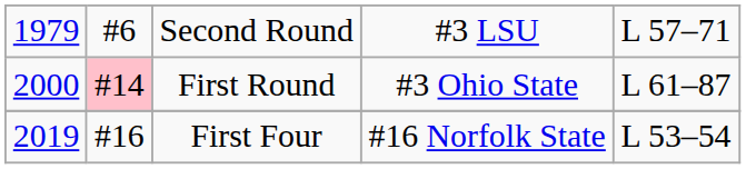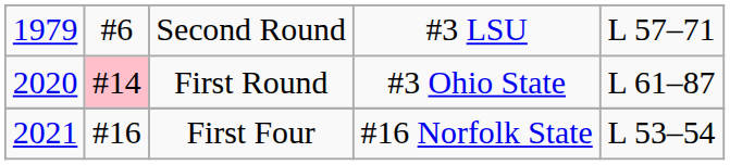First Round | column 1: 2000 -> 2020
First Four | column 1: 2019 -> 2021
